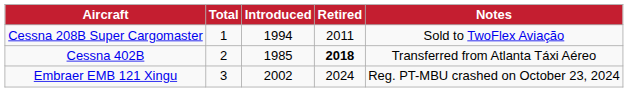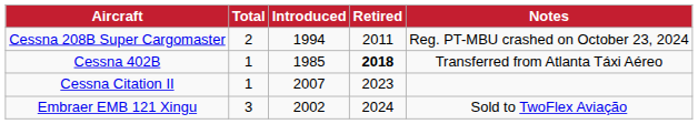Cessna 208B Super Cargomaster | Total: 1 -> 2
Cessna 208B Super Cargomaster | Notes: Sold to TwoFlex Aviação -> Reg. PT-MBU crashed on October 23, 2024
Cessna 402B | Total: 2 -> 1
+ row: Cessna Citation II | 1 | 2007 | 2023
Embraer EMB 121 Xingu | Notes: Reg. PT-MBU crashed on October 23, 2024 -> Sold to TwoFlex Aviação
